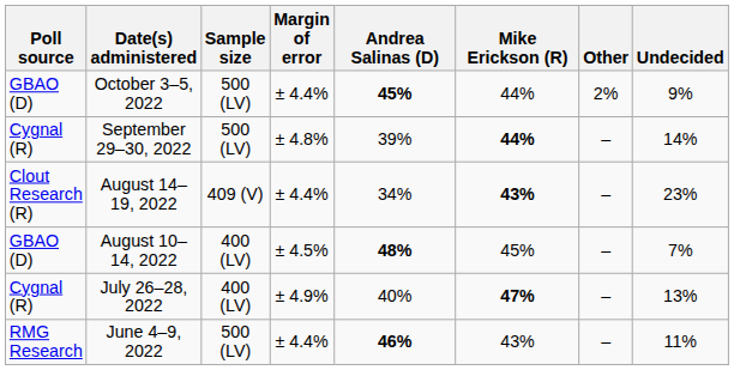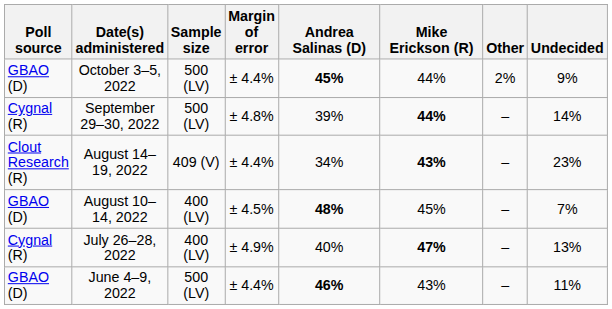June 4–9, 2022 | Poll source: RMG Research -> GBAO (D)
